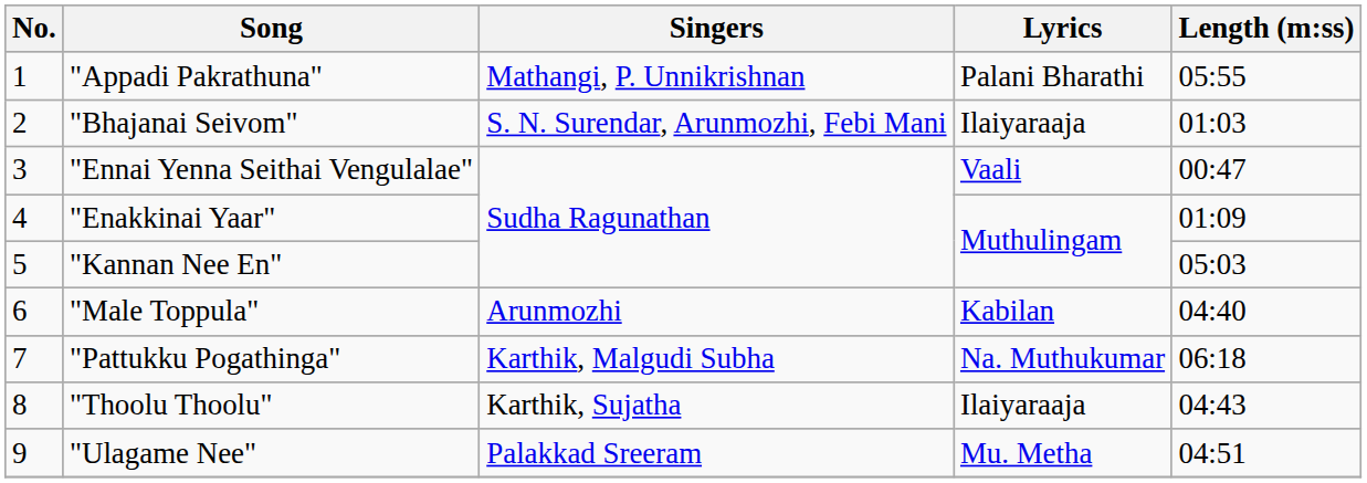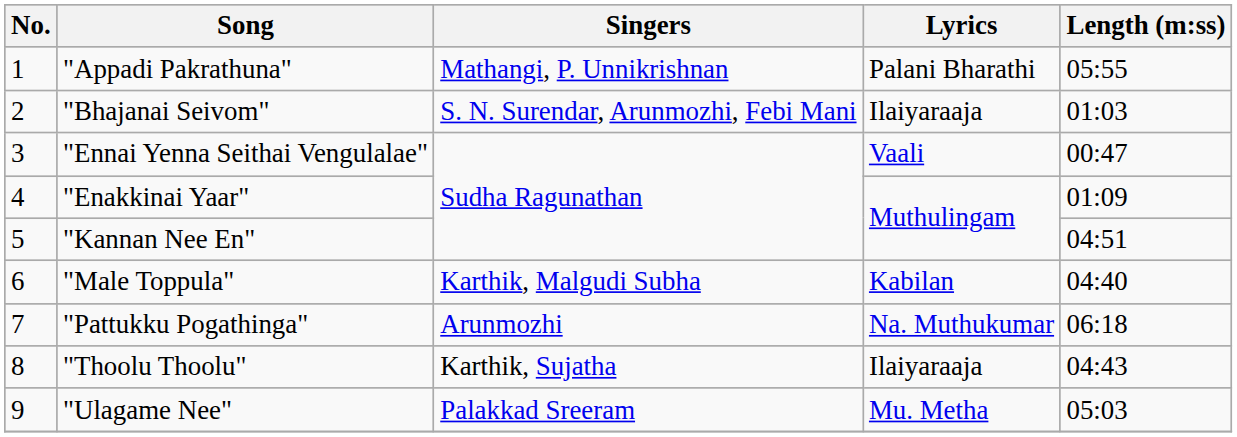"Kannan Nee En" | Length (m:ss): 05:03 -> 04:51
"Male Toppula" | Singers: Arunmozhi -> Karthik, Malgudi Subha
"Pattukku Pogathinga" | Singers: Karthik, Malgudi Subha -> Arunmozhi
"Ulagame Nee" | Length (m:ss): 04:51 -> 05:03
